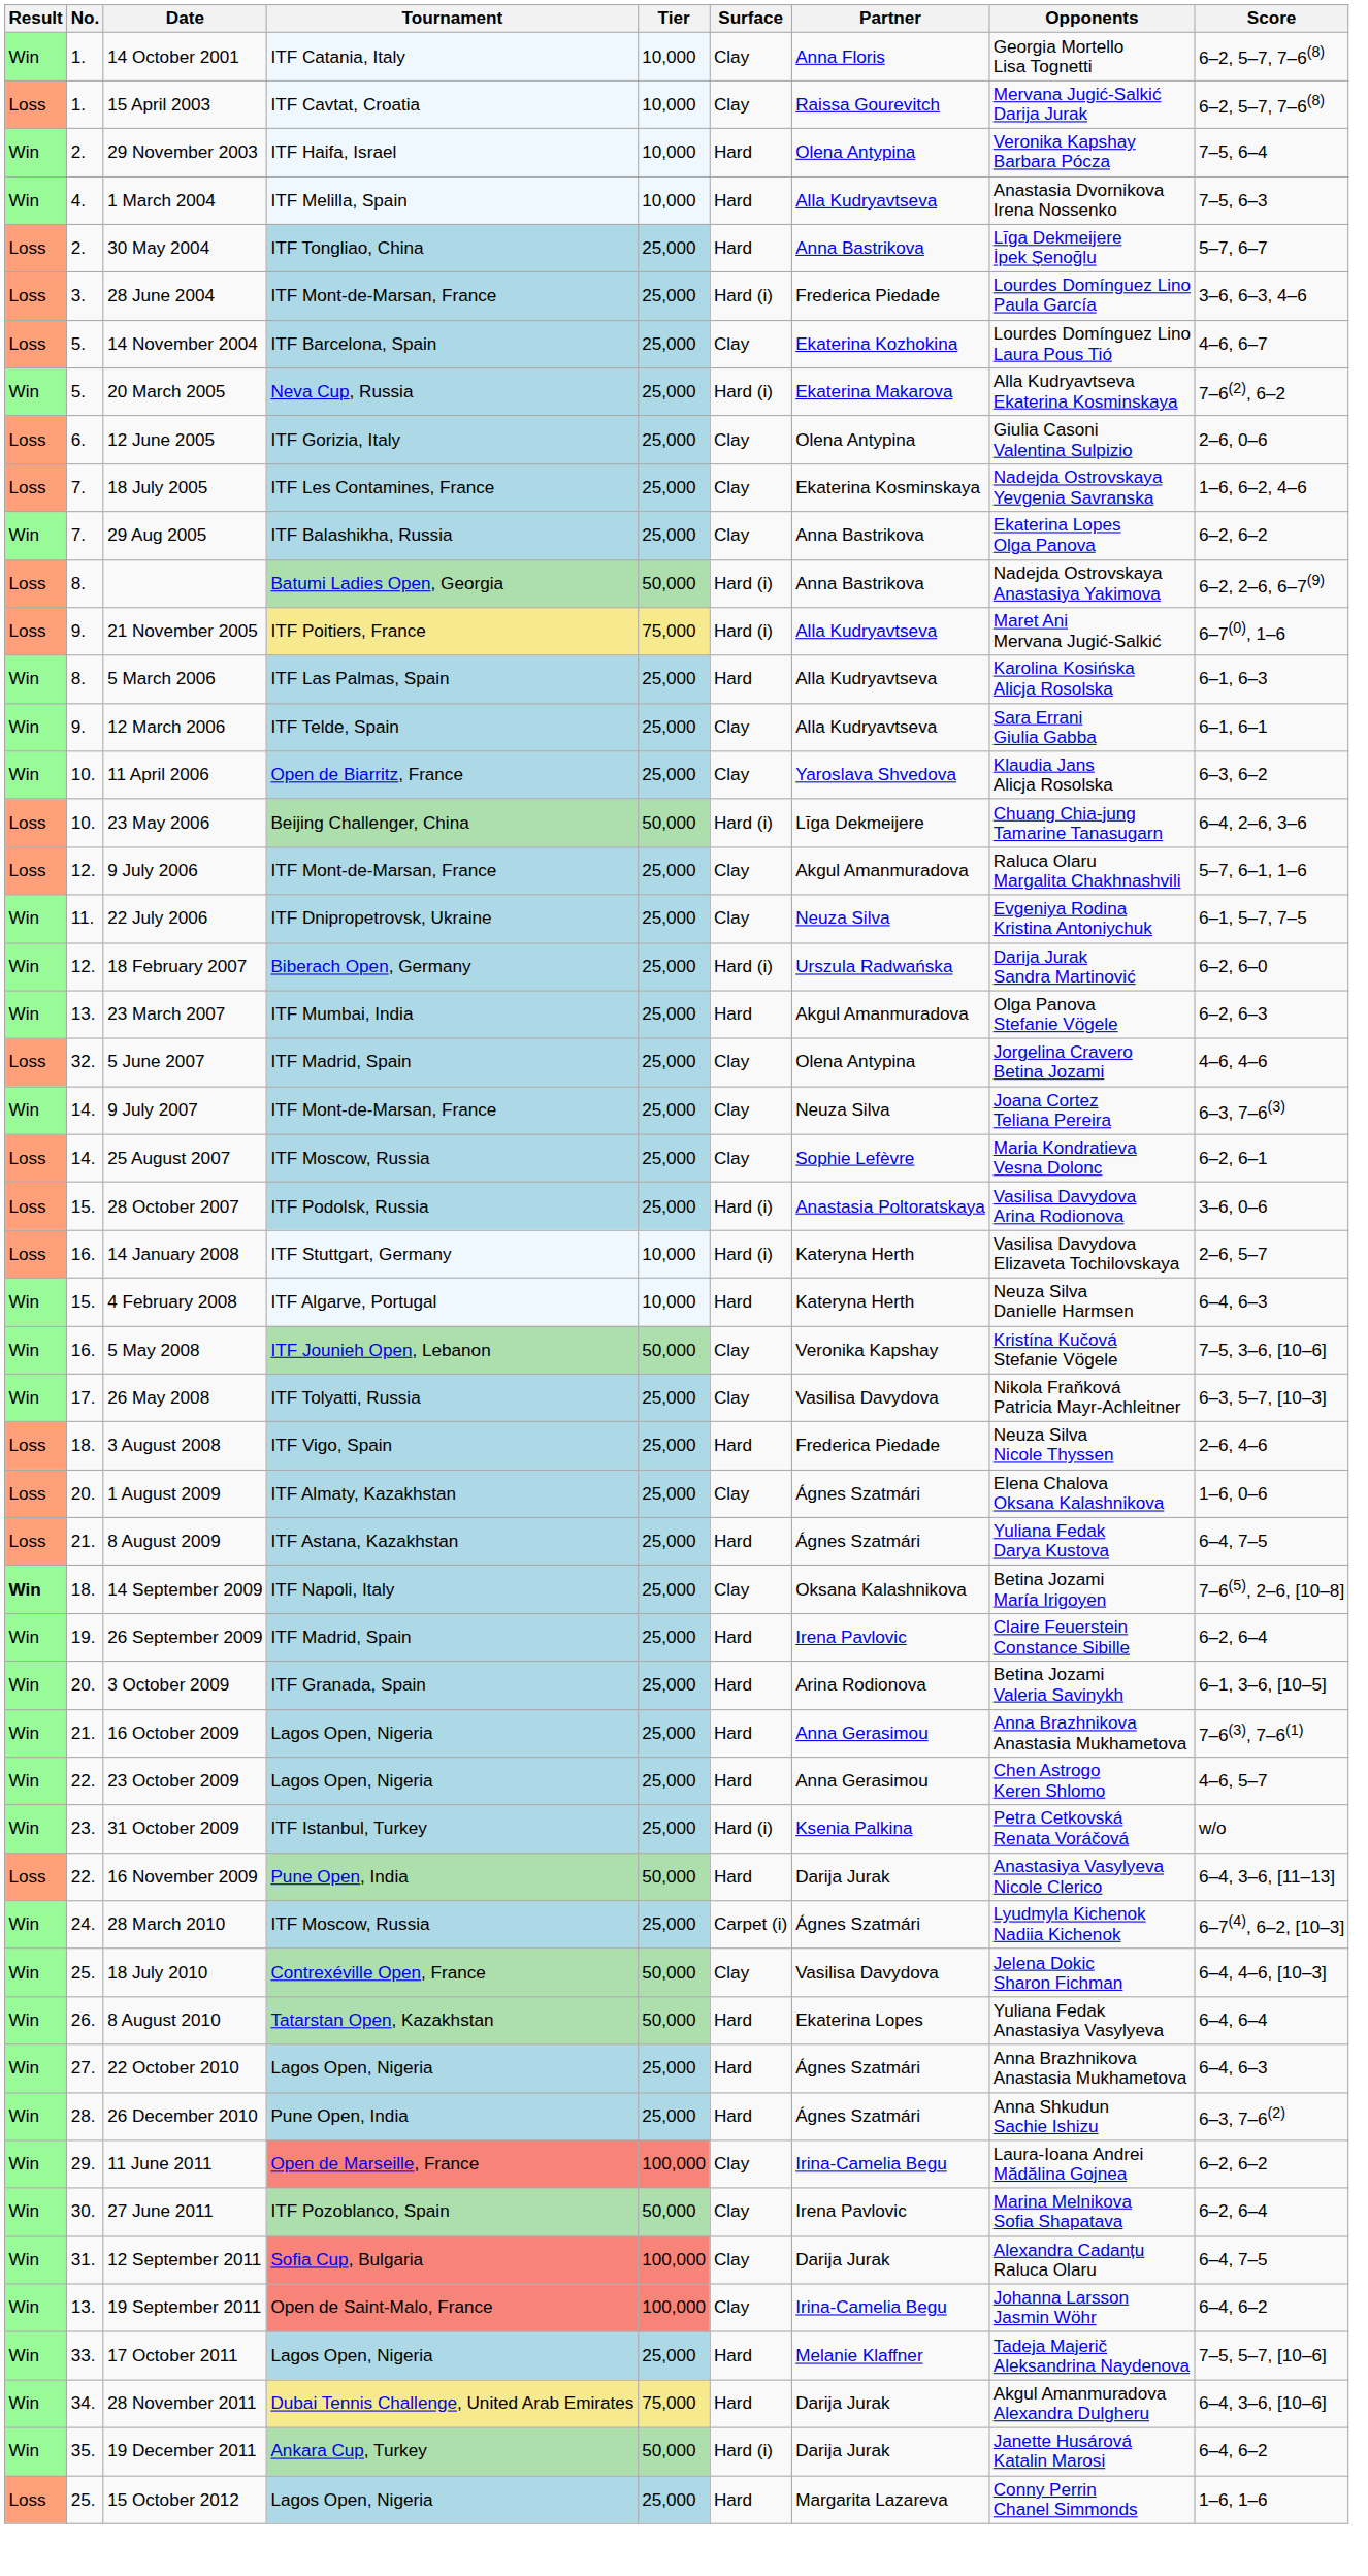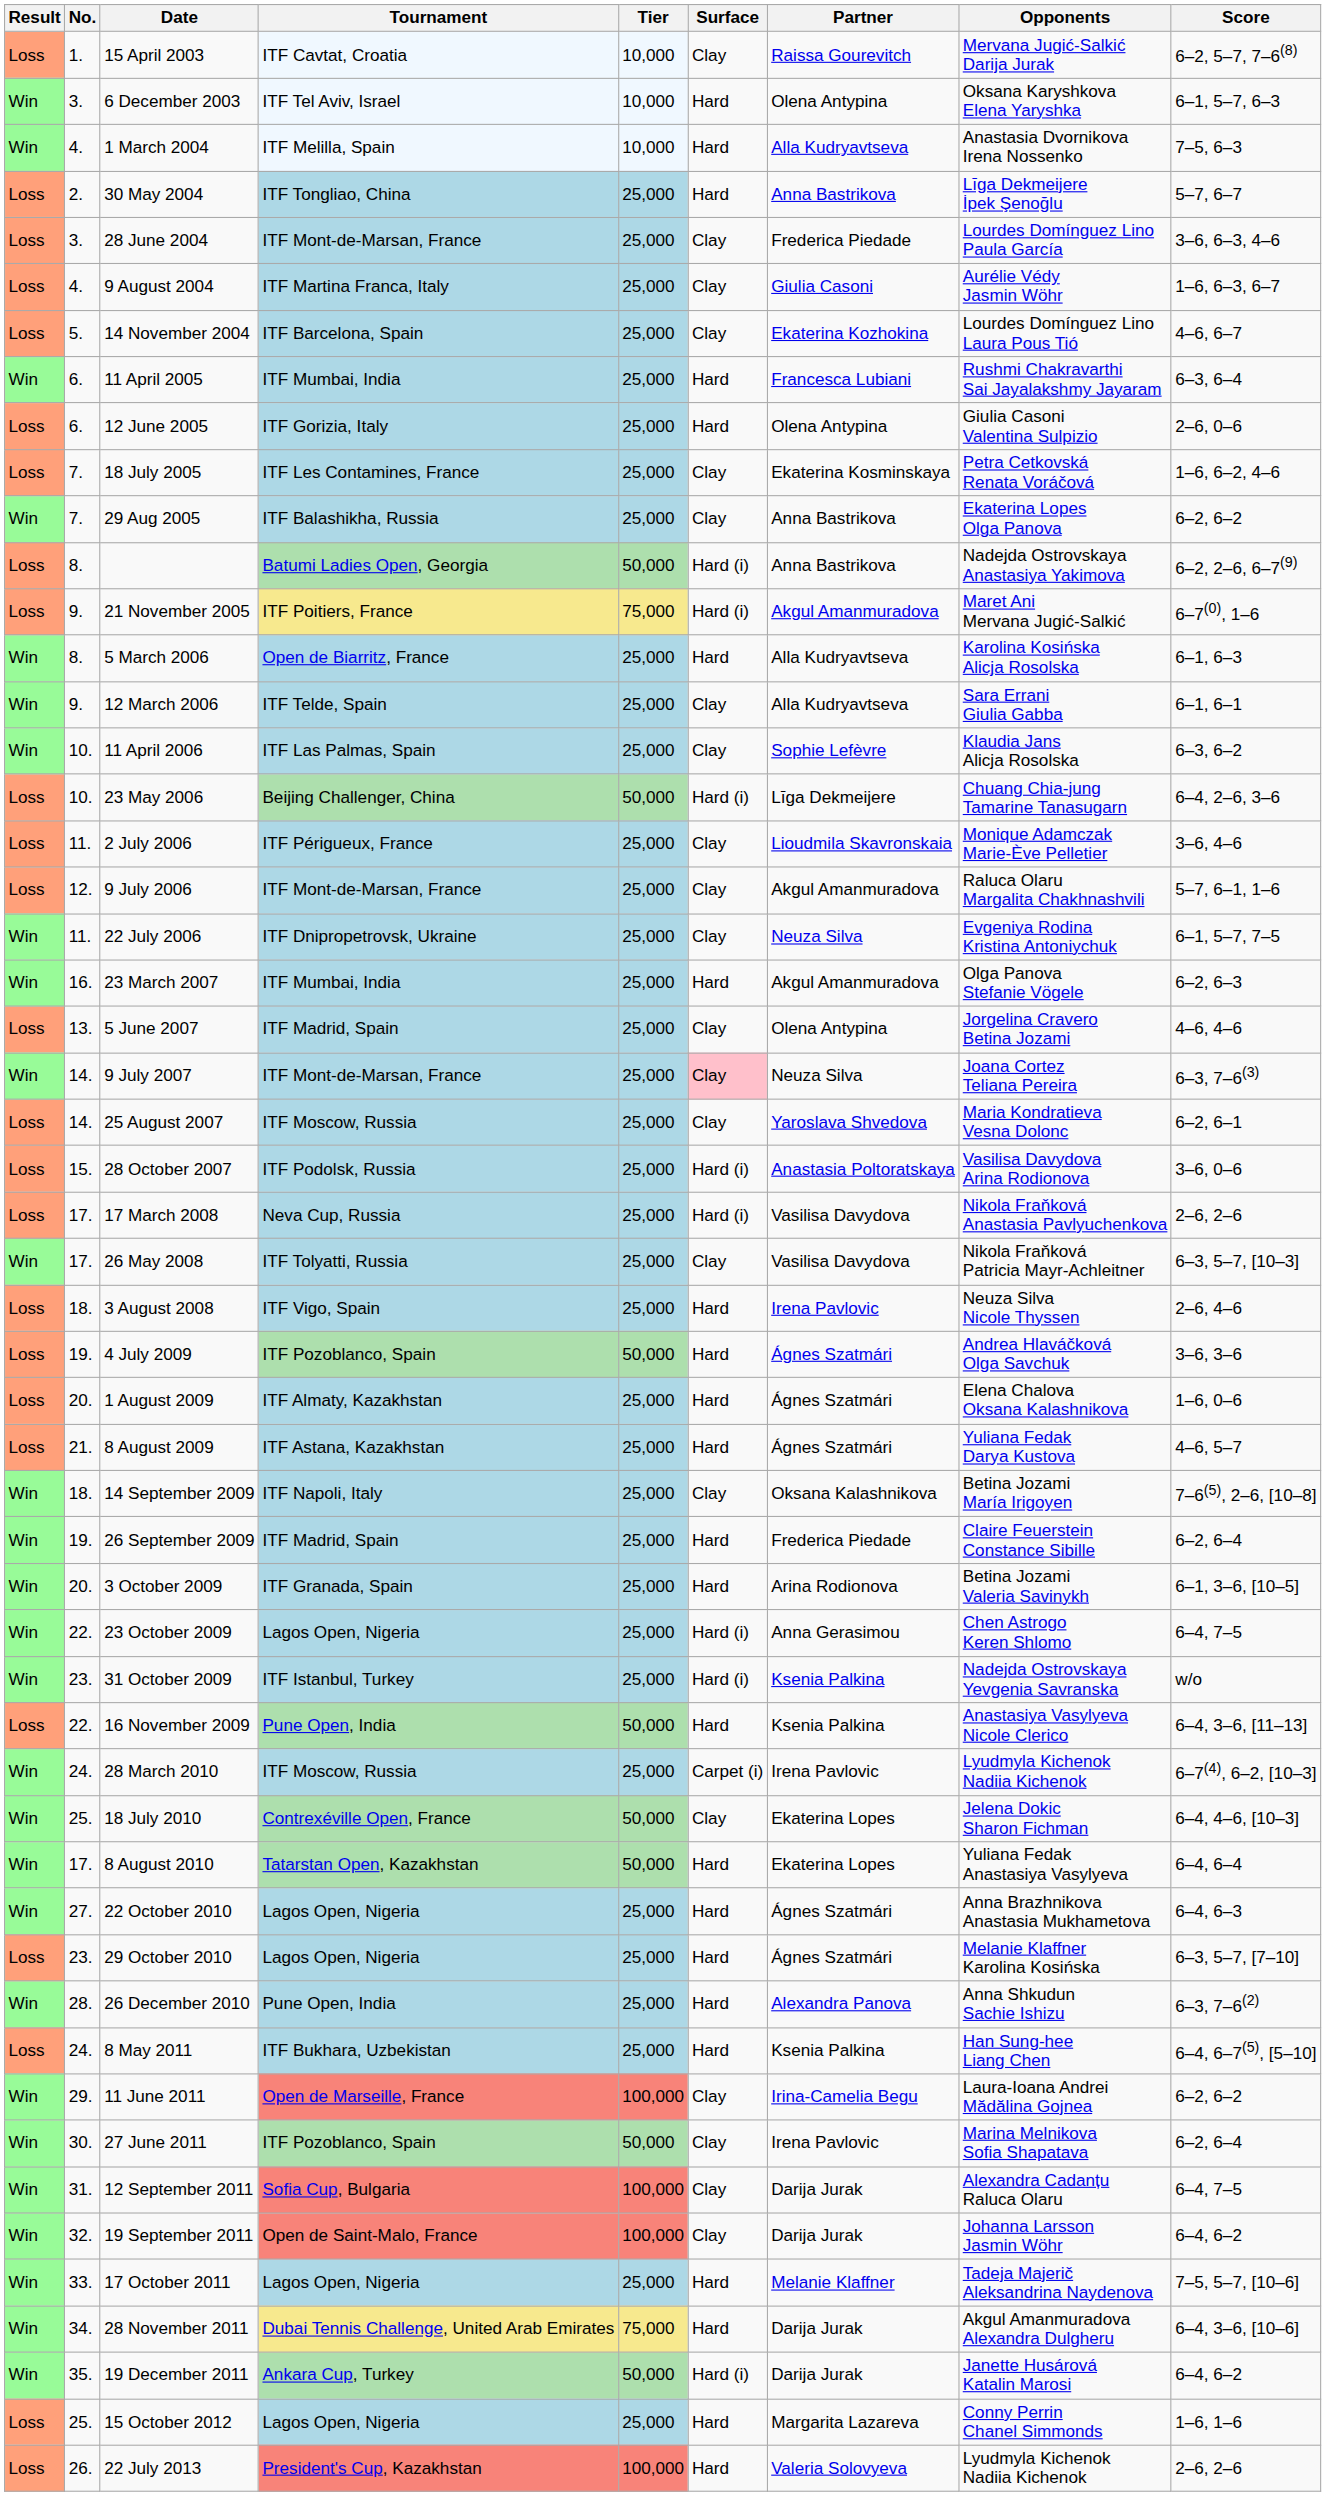- row: Win | 1. | 14 October 2001 | ITF Catania, Italy | 10,000 | Clay | Anna Floris | Georgia Mortello Lisa Tognetti | 6–2, 5–7, 7–6(8)
- row: Win | 2. | 29 November 2003 | ITF Haifa, Israel | 10,000 | Hard | Olena Antypina | Veronika Kapshay Barbara Pócza | 7–5, 6–4
+ row: Win | 3. | 6 December 2003 | ITF Tel Aviv, Israel | 10,000 | Hard | Olena Antypina | Oksana Karyshkova Elena Yaryshka | 6–1, 5–7, 6–3
28 June 2004 | Surface: Hard (i) -> Clay
+ row: Loss | 4. | 9 August 2004 | ITF Martina Franca, Italy | 25,000 | Clay | Giulia Casoni | Aurélie Védy Jasmin Wöhr | 1–6, 6–3, 6–7
- row: Win | 5. | 20 March 2005 | Neva Cup, Russia | 25,000 | Hard (i) | Ekaterina Makarova | Alla Kudryavtseva Ekaterina Kosminskaya | 7–6(2), 6–2
+ row: Win | 6. | 11 April 2005 | ITF Mumbai, India | 25,000 | Hard | Francesca Lubiani | Rushmi Chakravarthi Sai Jayalakshmy Jayaram | 6–3, 6–4
12 June 2005 | Surface: Clay -> Hard
18 July 2005 | Opponents: Nadejda Ostrovskaya Yevgenia Savranska -> Petra Cetkovská Renata Voráčová
21 November 2005 | Partner: Alla Kudryavtseva -> Akgul Amanmuradova
5 March 2006 | Tournament: ITF Las Palmas, Spain -> Open de Biarritz, France
11 April 2006 | Tournament: Open de Biarritz, France -> ITF Las Palmas, Spain
11 April 2006 | Partner: Yaroslava Shvedova -> Sophie Lefèvre
+ row: Loss | 11. | 2 July 2006 | ITF Périgueux, France | 25,000 | Clay | Lioudmila Skavronskaia | Monique Adamczak Marie-Ève Pelletier | 3–6, 4–6
- row: Win | 12. | 18 February 2007 | Biberach Open, Germany | 25,000 | Hard (i) | Urszula Radwańska | Darija Jurak Sandra Martinović | 6–2, 6–0
23 March 2007 | No.: 13. -> 16.
5 June 2007 | No.: 32. -> 13.
9 July 2007 | Surface: no background -> pink background
25 August 2007 | Partner: Sophie Lefèvre -> Yaroslava Shvedova
- row: Loss | 16. | 14 January 2008 | ITF Stuttgart, Germany | 10,000 | Hard (i) | Kateryna Herth | Vasilisa Davydova Elizaveta Tochilovskaya | 2–6, 5–7
- row: Win | 15. | 4 February 2008 | ITF Algarve, Portugal | 10,000 | Hard | Kateryna Herth | Neuza Silva Danielle Harmsen | 6–4, 6–3
+ row: Loss | 17. | 17 March 2008 | Neva Cup, Russia | 25,000 | Hard (i) | Vasilisa Davydova | Nikola Fraňková Anastasia Pavlyuchenkova | 2–6, 2–6
- row: Win | 16. | 5 May 2008 | ITF Jounieh Open, Lebanon | 50,000 | Clay | Veronika Kapshay | Kristína Kučová Stefanie Vögele | 7–5, 3–6, [10–6]
3 August 2008 | Partner: Frederica Piedade -> Irena Pavlovic
+ row: Loss | 19. | 4 July 2009 | ITF Pozoblanco, Spain | 50,000 | Hard | Ágnes Szatmári | Andrea Hlaváčková Olga Savchuk | 3–6, 3–6
1 August 2009 | Surface: Clay -> Hard
8 August 2009 | Score: 6–4, 7–5 -> 4–6, 5–7
14 September 2009 | Result: bold -> normal
26 September 2009 | Partner: Irena Pavlovic -> Frederica Piedade
- row: Win | 21. | 16 October 2009 | Lagos Open, Nigeria | 25,000 | Hard | Anna Gerasimou | Anna Brazhnikova Anastasia Mukhametova | 7–6(3), 7–6(1)
23 October 2009 | Surface: Hard -> Hard (i)
23 October 2009 | Score: 4–6, 5–7 -> 6–4, 7–5
31 October 2009 | Opponents: Petra Cetkovská Renata Voráčová -> Nadejda Ostrovskaya Yevgenia Savranska
16 November 2009 | Partner: Darija Jurak -> Ksenia Palkina
28 March 2010 | Partner: Ágnes Szatmári -> Irena Pavlovic
18 July 2010 | Partner: Vasilisa Davydova -> Ekaterina Lopes
8 August 2010 | No.: 26. -> 17.
+ row: Loss | 23. | 29 October 2010 | Lagos Open, Nigeria | 25,000 | Hard | Ágnes Szatmári | Melanie Klaffner Karolina Kosińska | 6–3, 5–7, [7–10]
26 December 2010 | Partner: Ágnes Szatmári -> Alexandra Panova
+ row: Loss | 24. | 8 May 2011 | ITF Bukhara, Uzbekistan | 25,000 | Hard | Ksenia Palkina | Han Sung-hee Liang Chen | 6–4, 6–7(5), [5–10]
19 September 2011 | No.: 13. -> 32.
19 September 2011 | Partner: Irina-Camelia Begu -> Darija Jurak
+ row: Loss | 26. | 22 July 2013 | President's Cup, Kazakhstan | 100,000 | Hard | Valeria Solovyeva | Lyudmyla Kichenok Nadiia Kichenok | 2–6, 2–6
